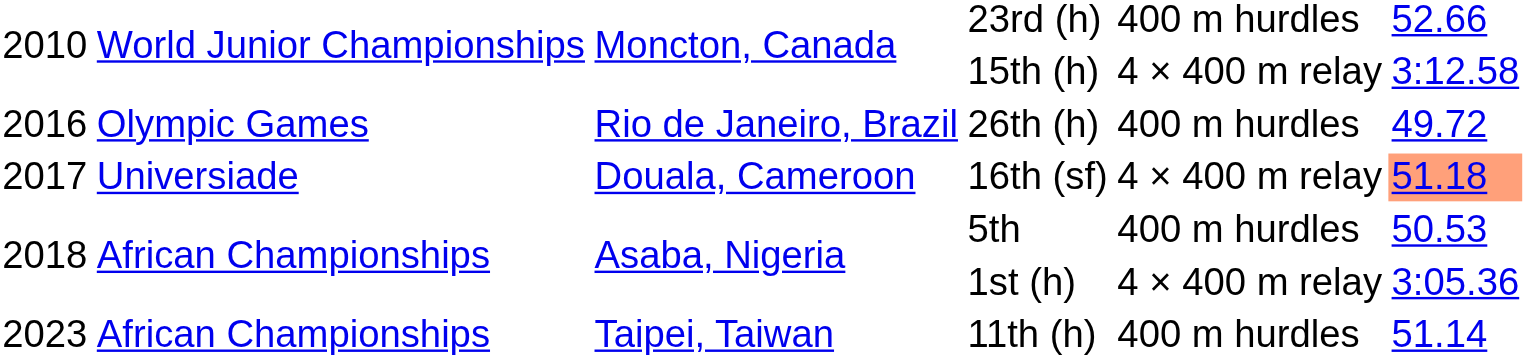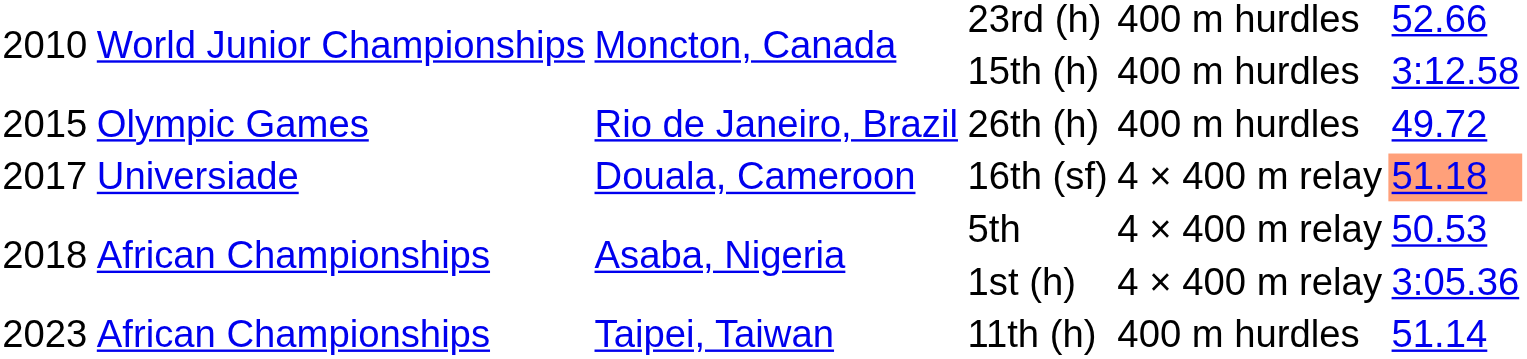15th (h) | column 5: 4 × 400 m relay -> 400 m hurdles
26th (h) | column 1: 2016 -> 2015
5th | column 5: 400 m hurdles -> 4 × 400 m relay
